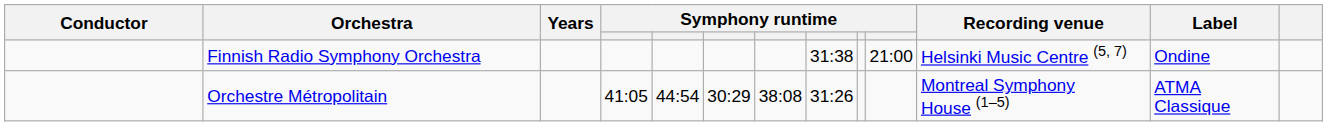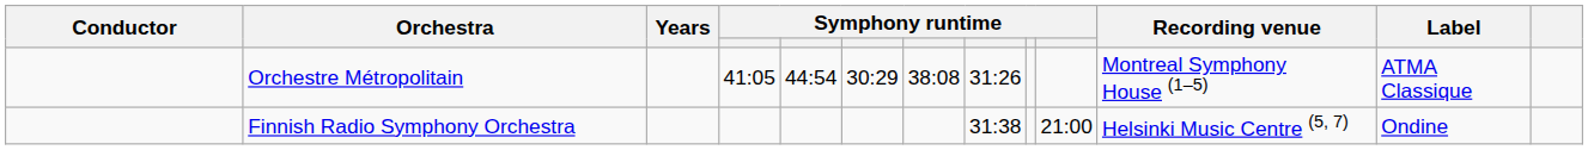rows swapped: Orchestre Métropolitain <-> Finnish Radio Symphony Orchestra
